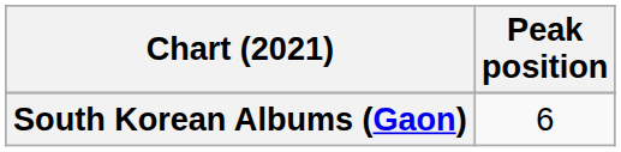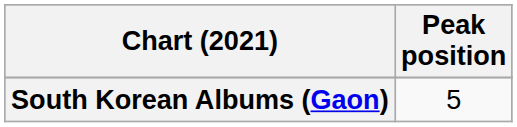South Korean Albums (Gaon) | Peak position: 6 -> 5
